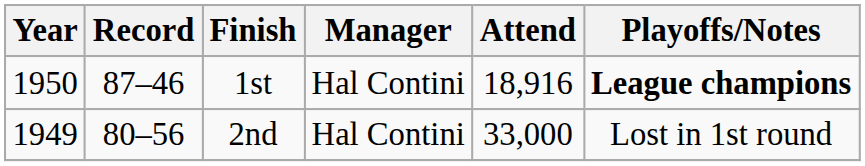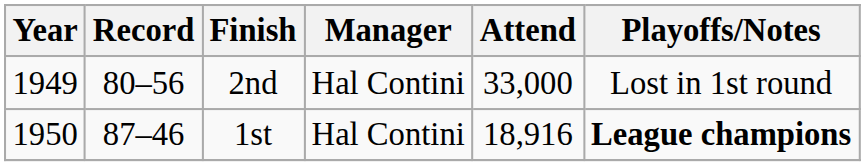rows swapped: 2nd <-> 1st
